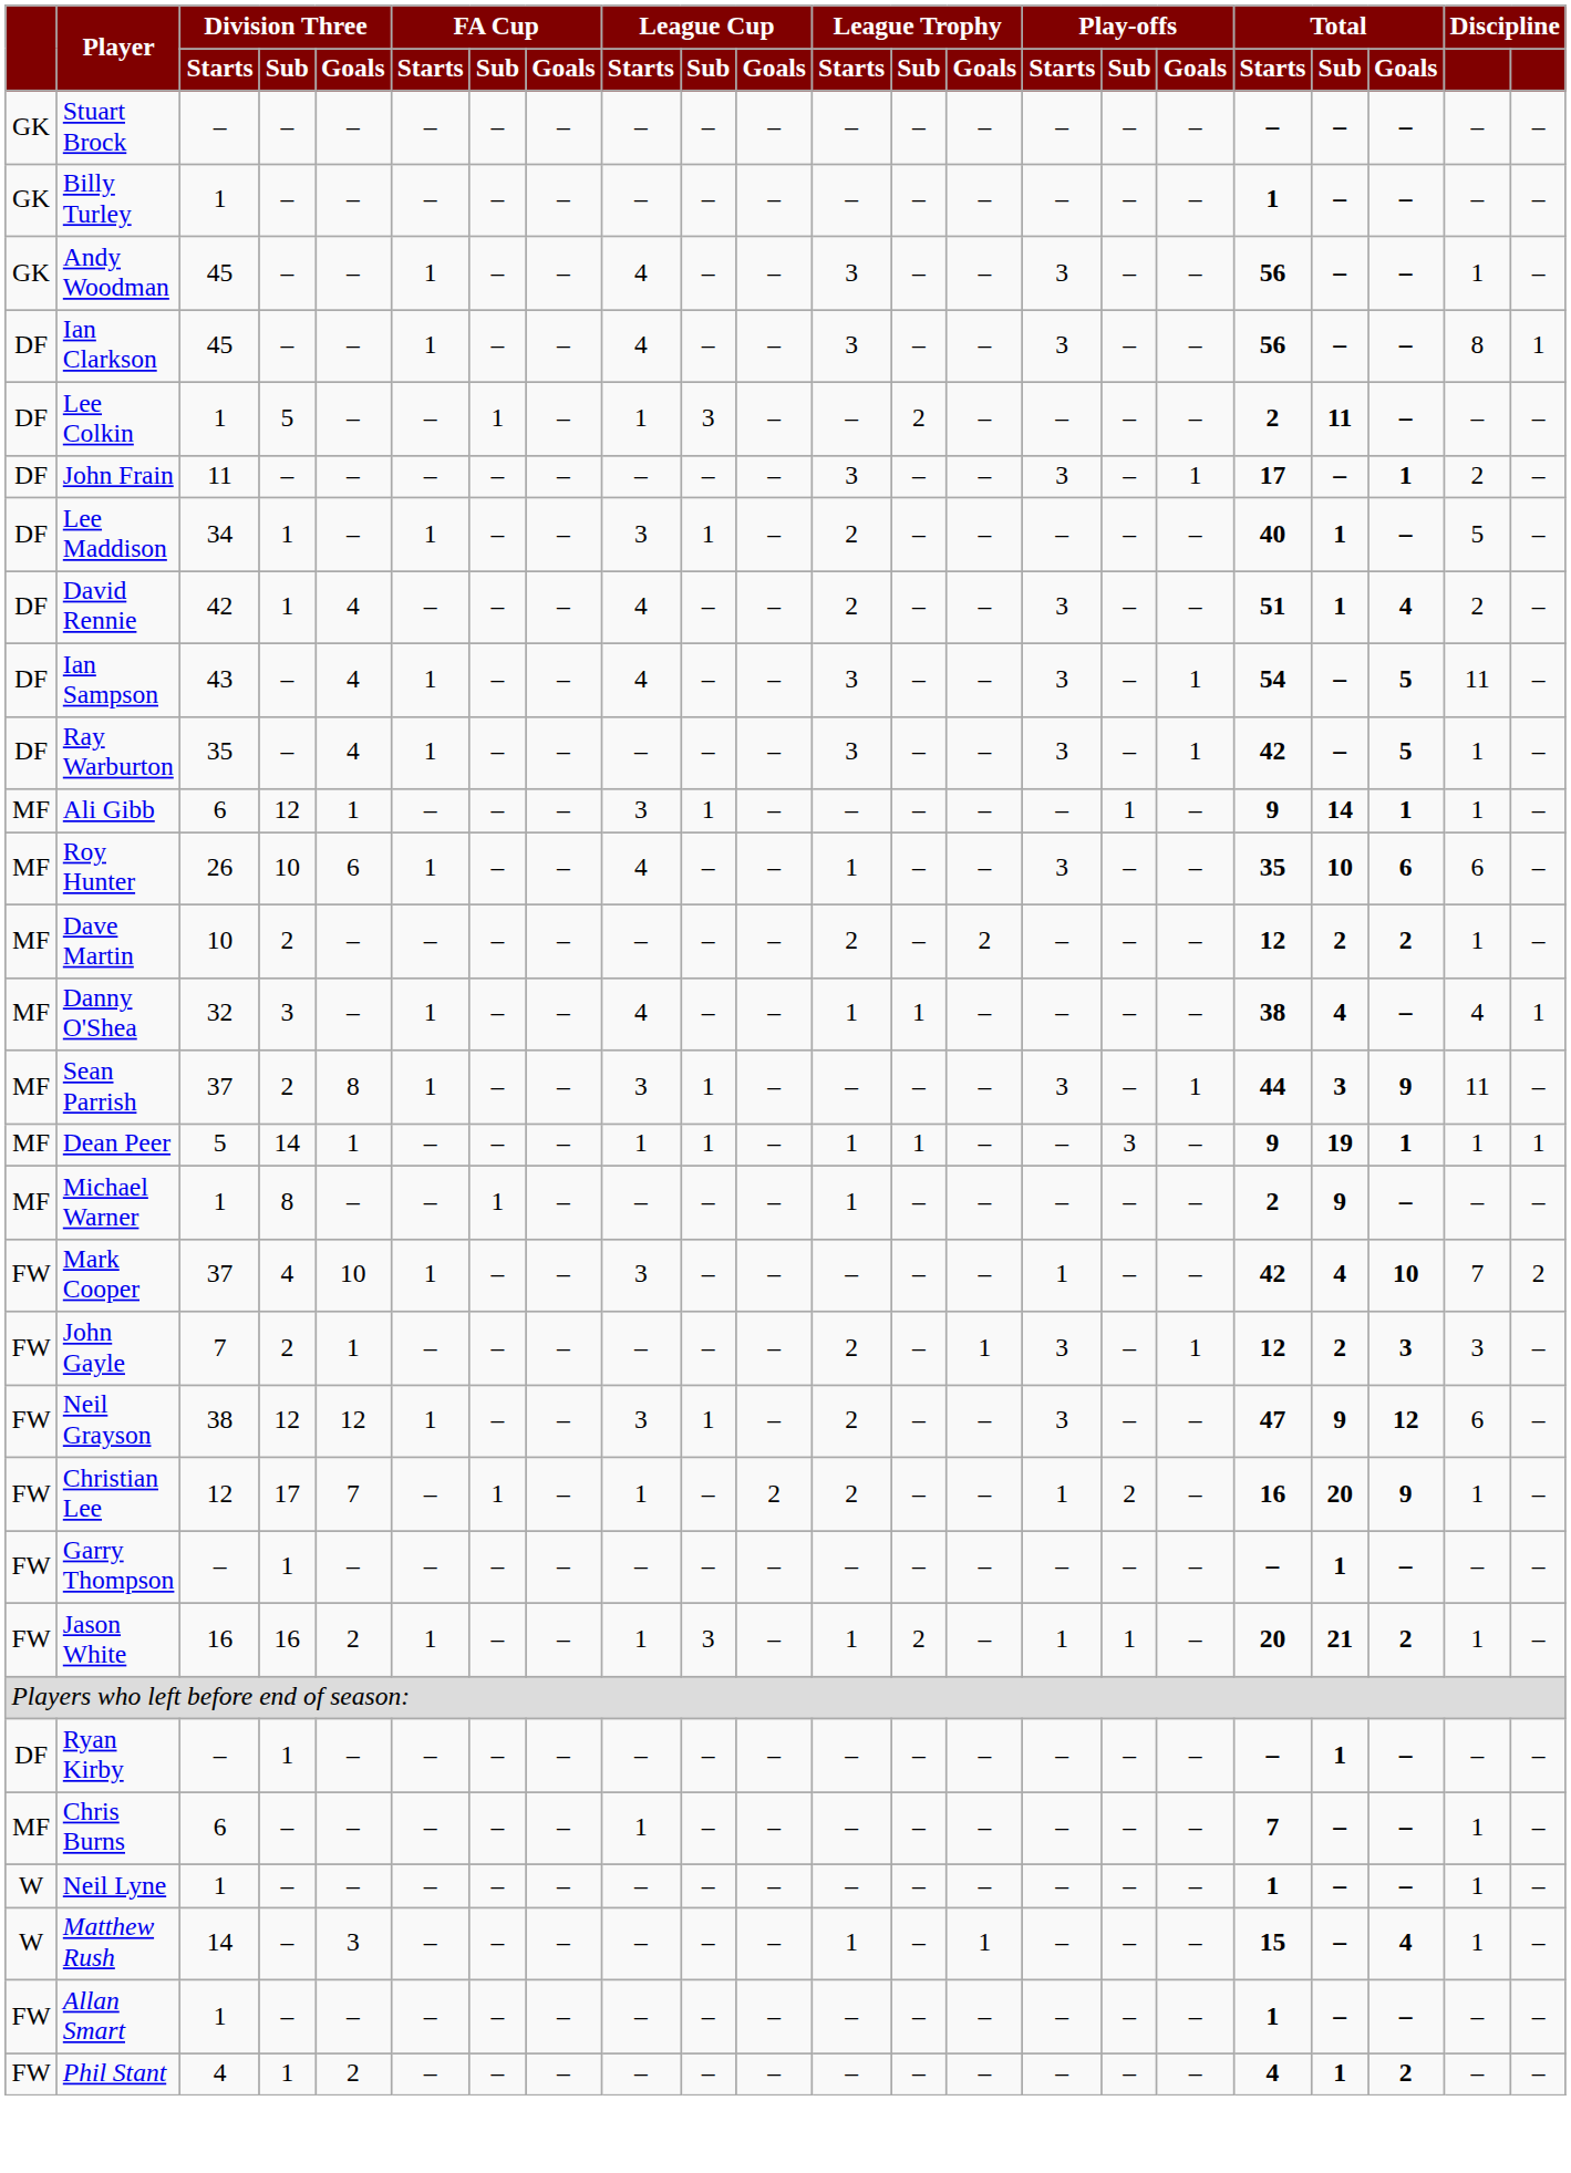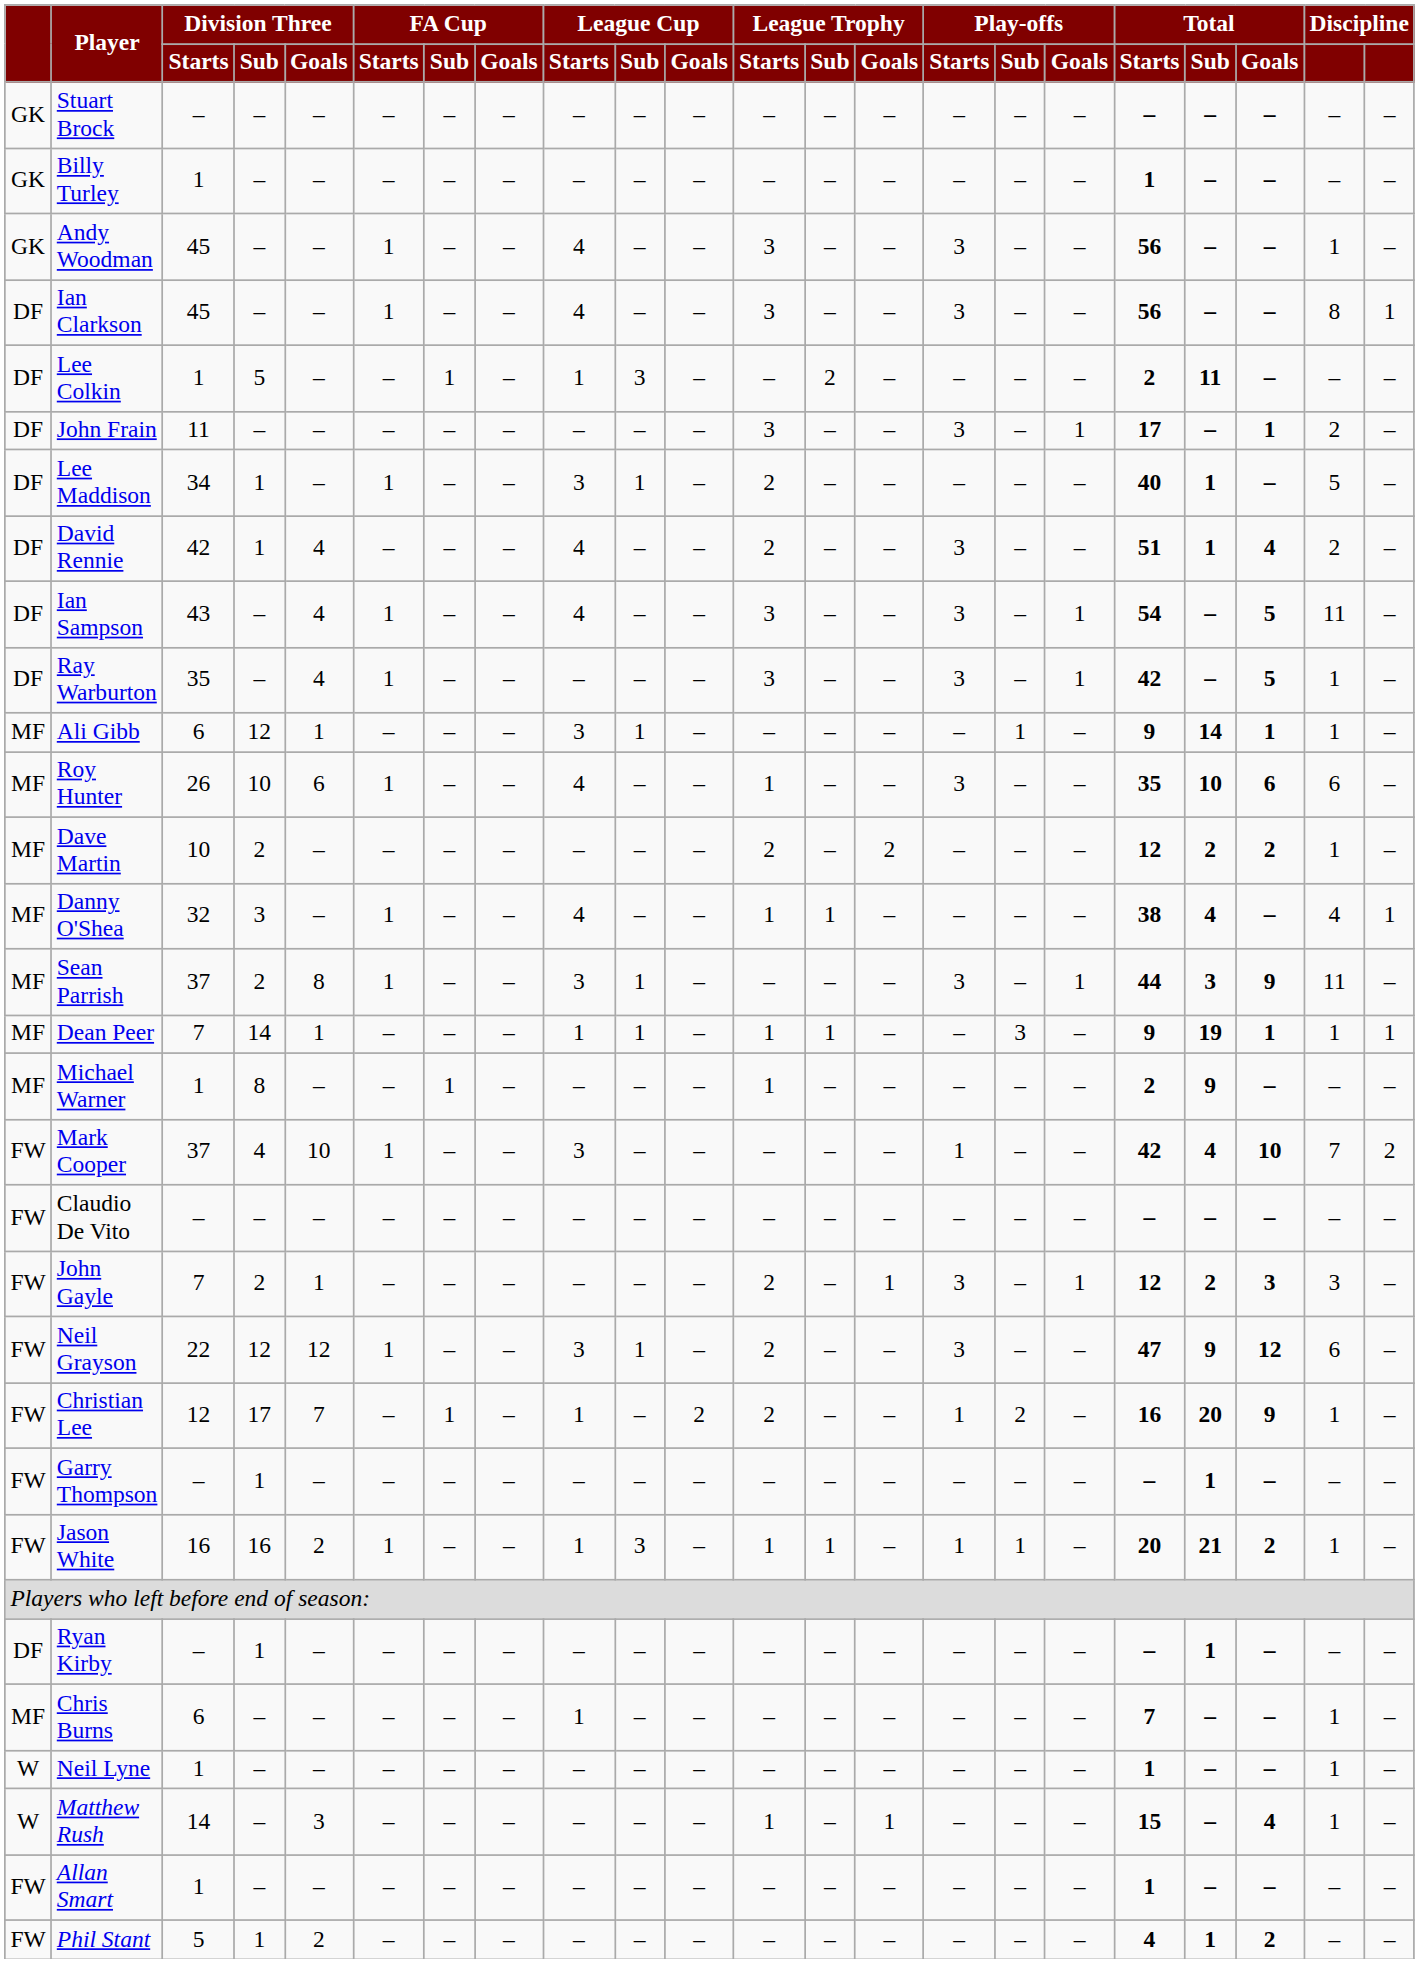Dean Peer | Division Three / Starts: 5 -> 7
+ row: FW | Claudio De Vito | – | – | – | – | – | – | – | – | – | – | – | – | – | – | – | – | – | – | – | –
Neil Grayson | Division Three / Starts: 38 -> 22
Jason White | League Trophy / Sub: 2 -> 1
Phil Stant | Division Three / Starts: 4 -> 5
